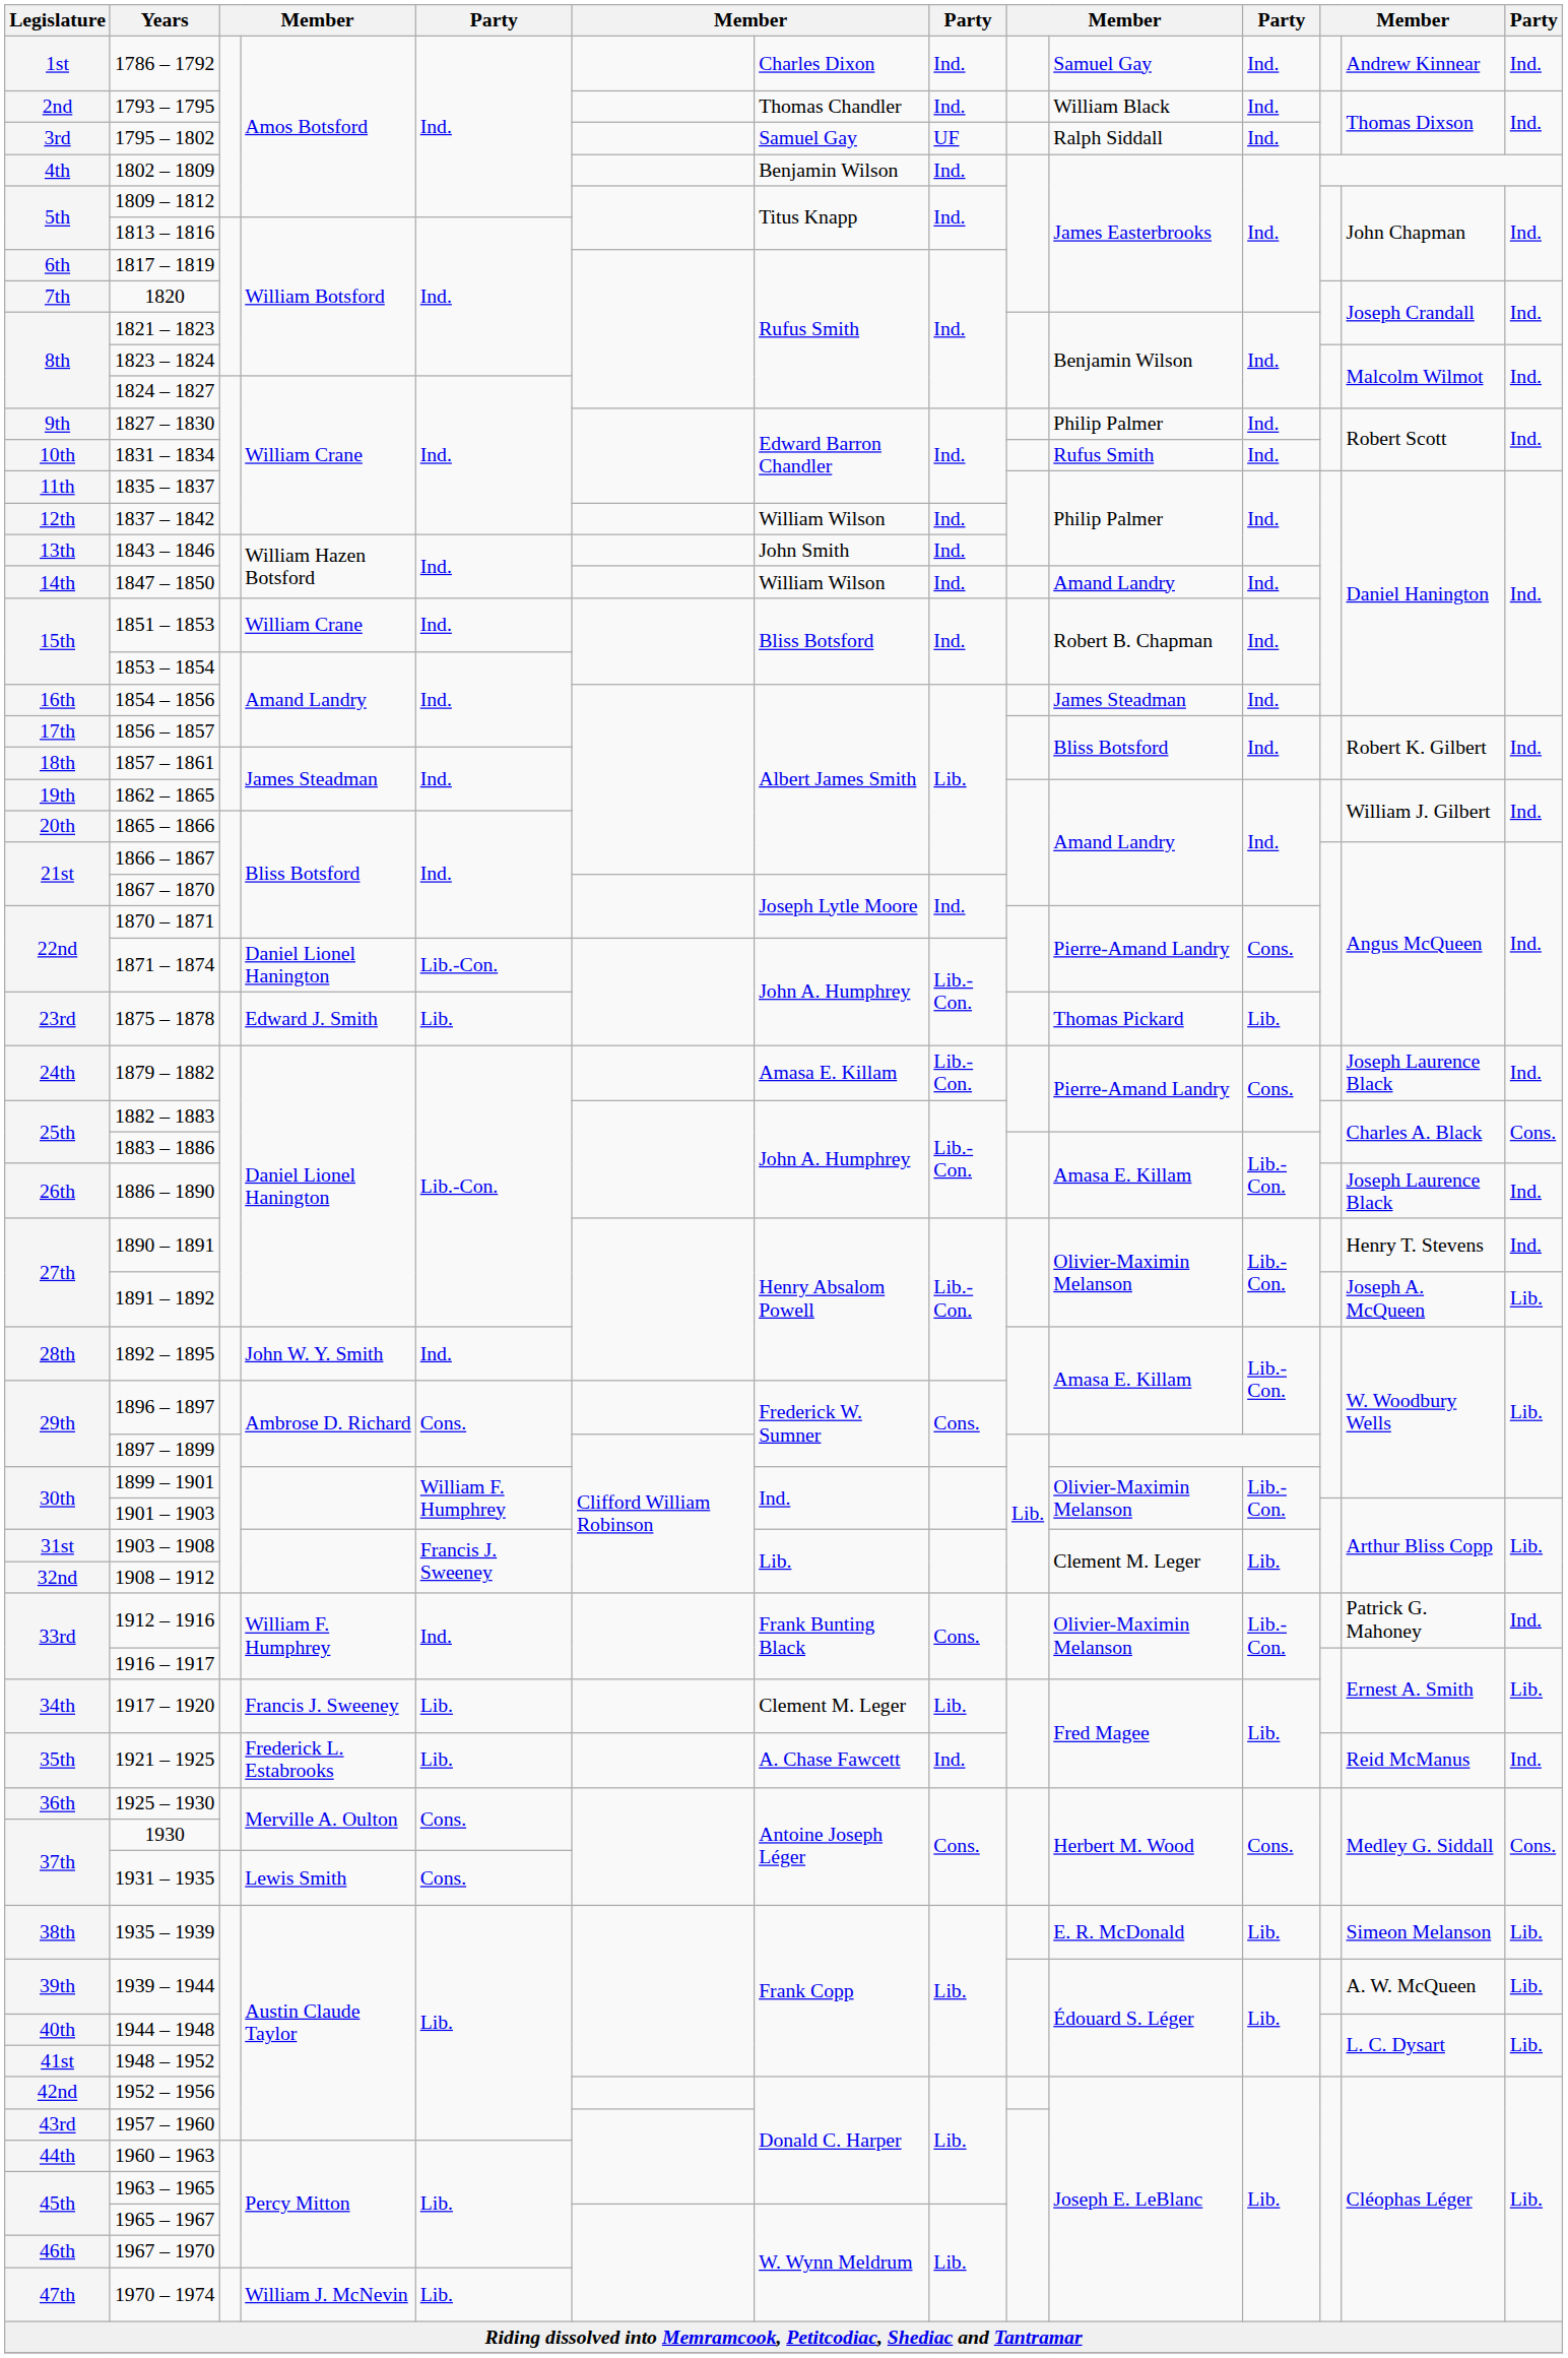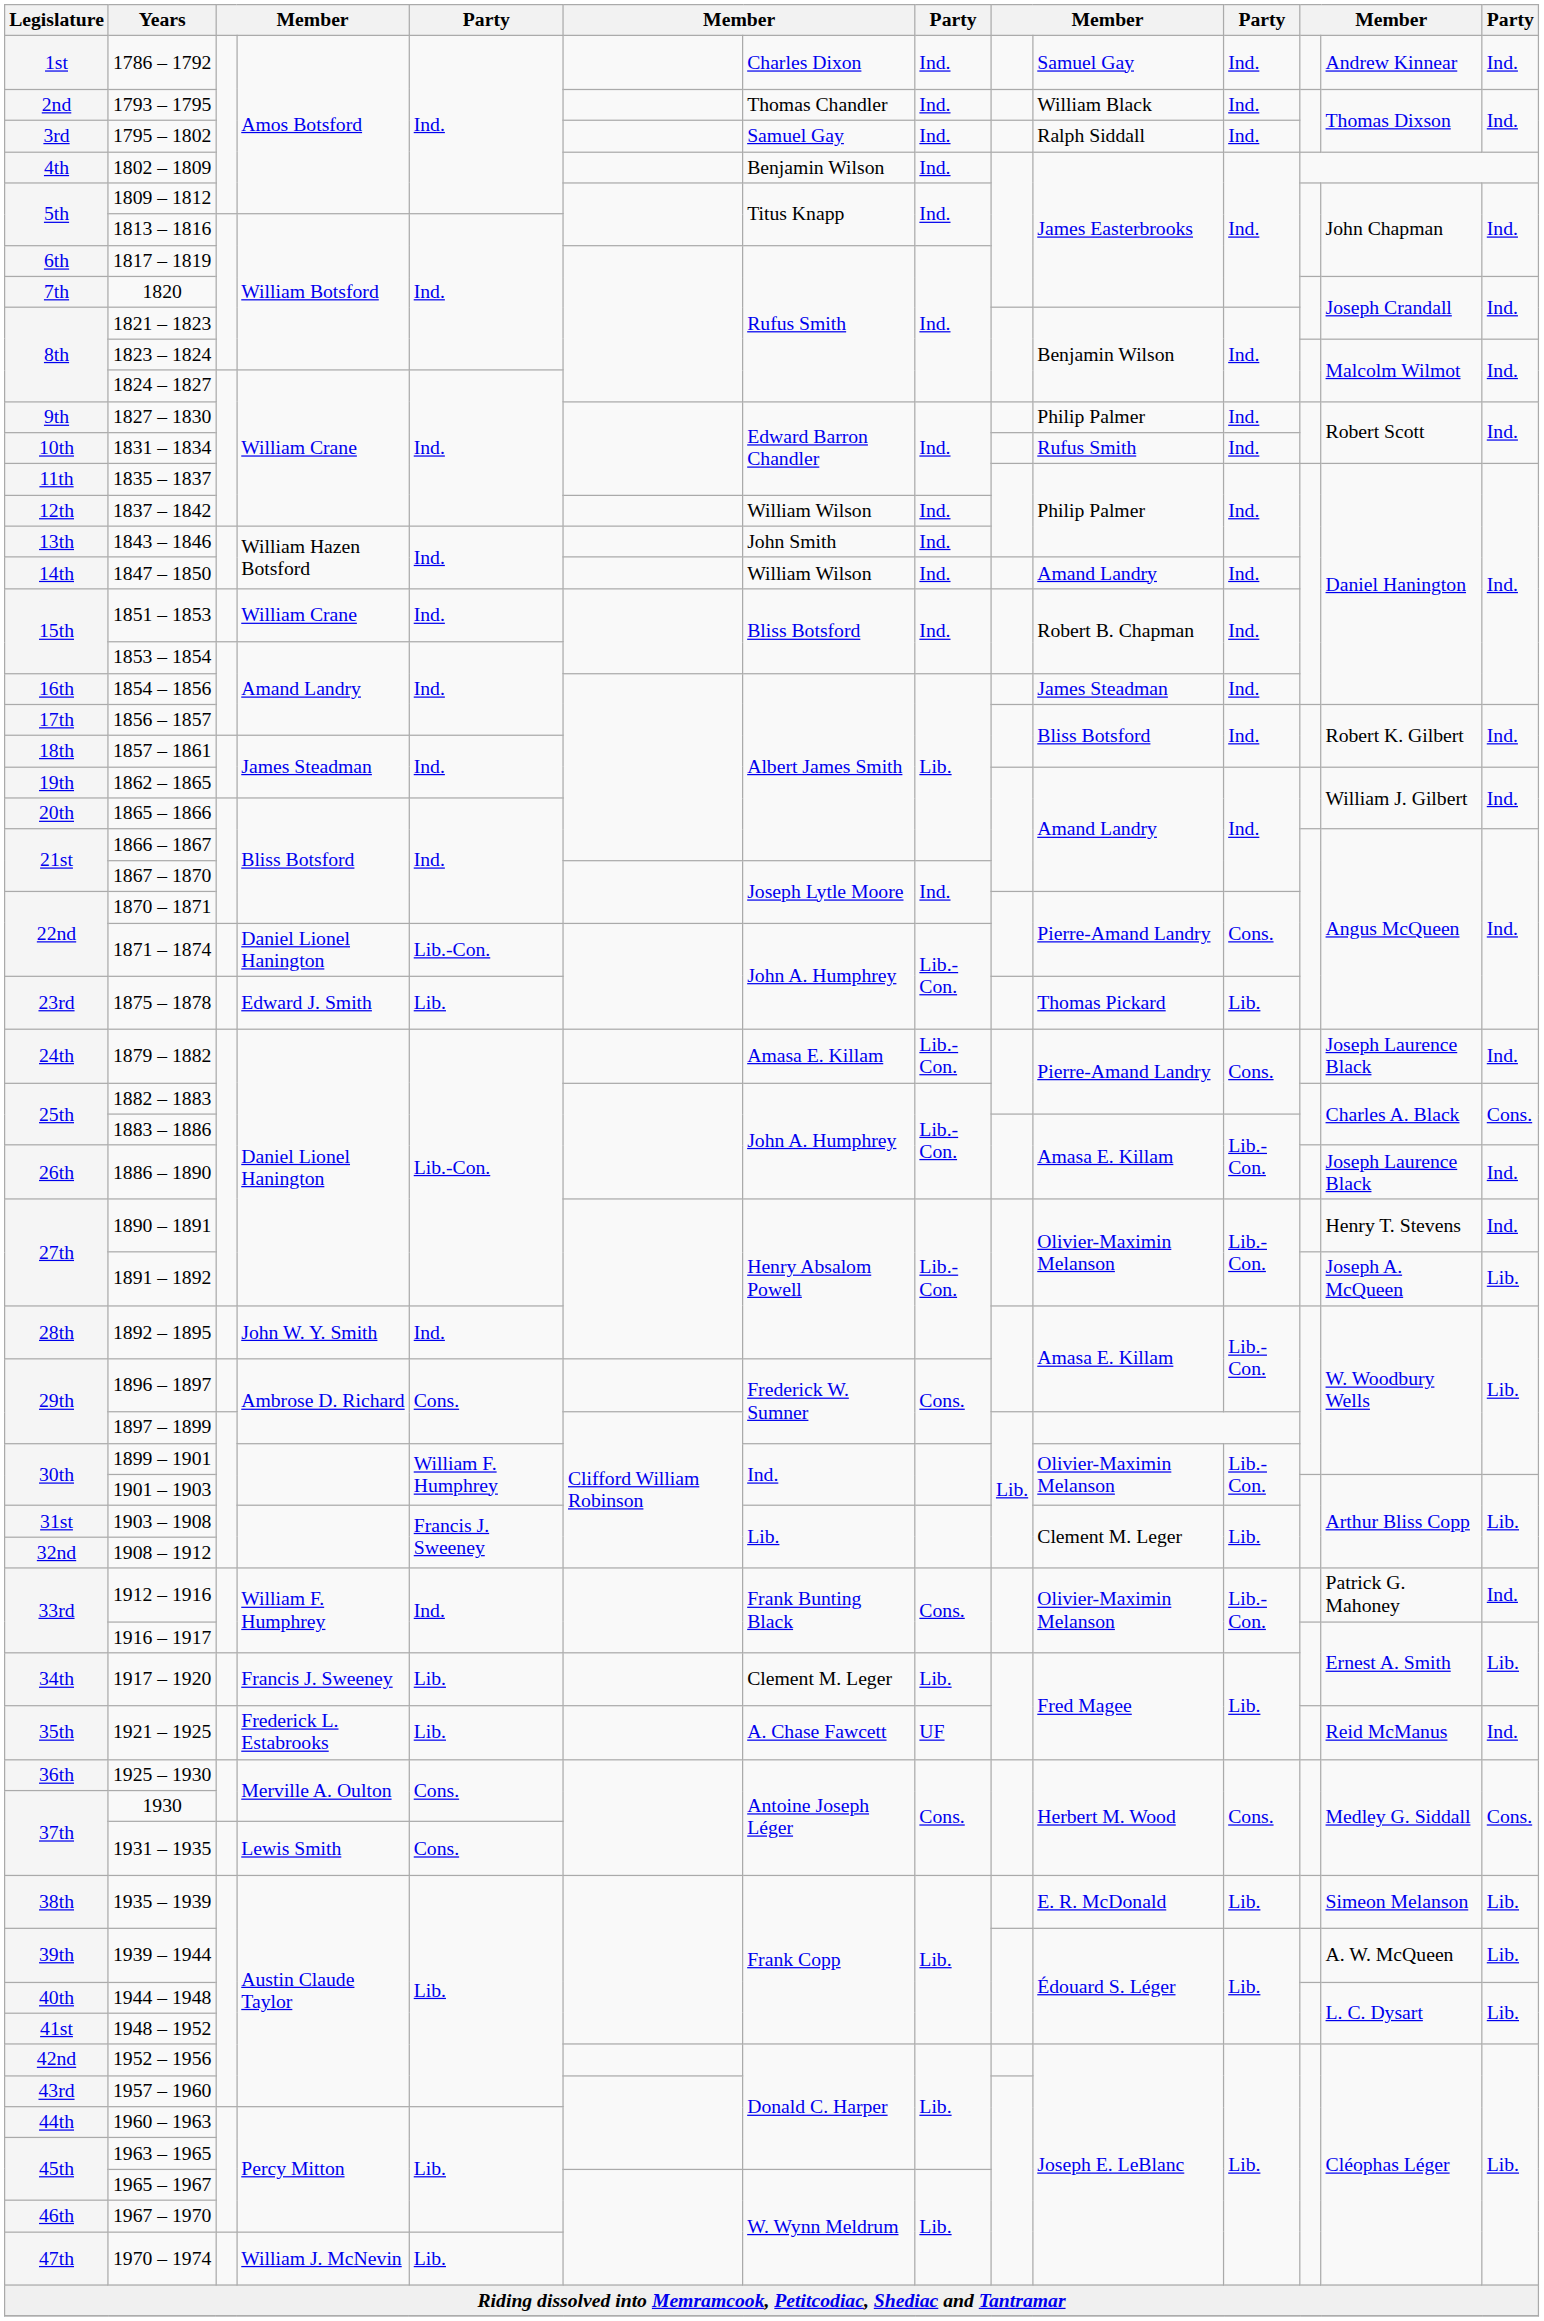1795 – 1802 | column 8: UF -> Ind.
1921 – 1925 | column 8: Ind. -> UF
